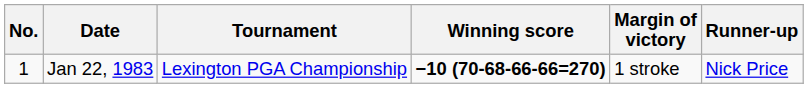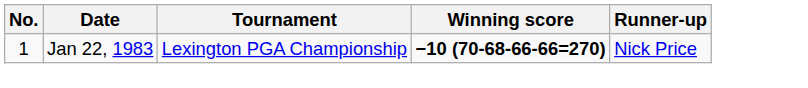- column: Margin of victory | 1 stroke
